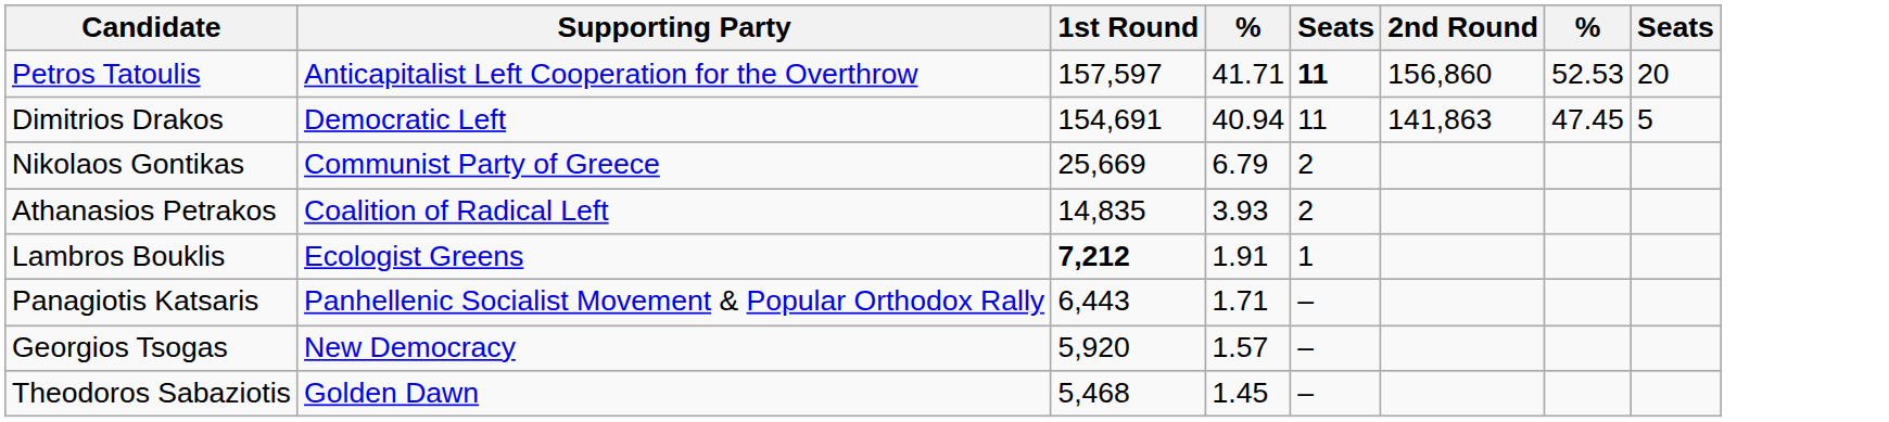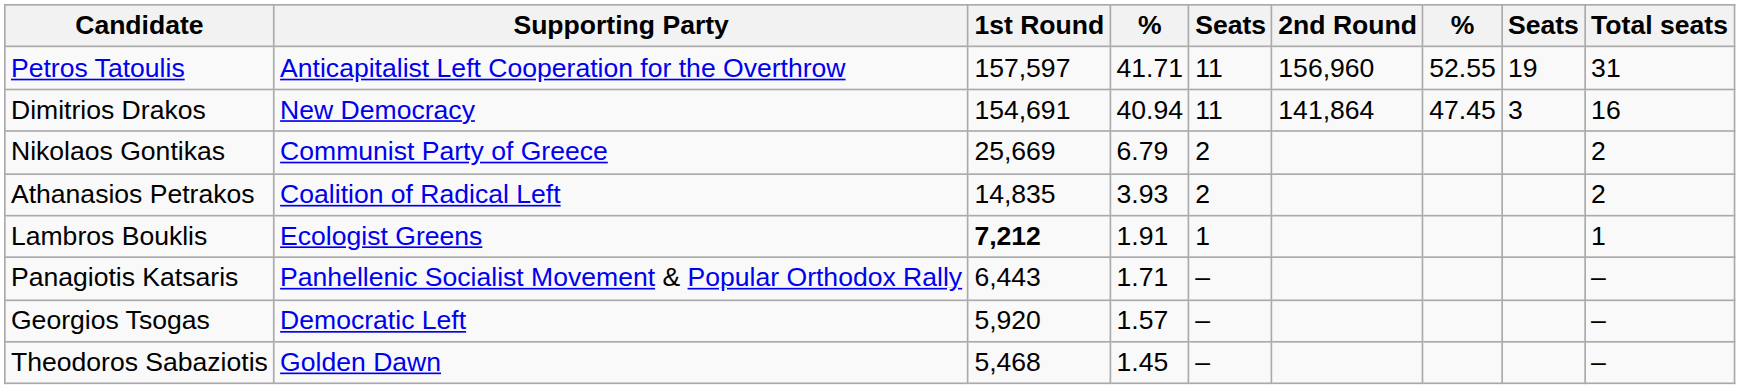+ column: Total seats | 31 | 16 | 2 | 2 | 1 | – | – | –
Petros Tatoulis | column 5: bold -> normal
Petros Tatoulis | 2nd Round: 156,860 -> 156,960
Petros Tatoulis | column 7: 52.53 -> 52.55
Petros Tatoulis | column 8: 20 -> 19
Dimitrios Drakos | Supporting Party: Democratic Left -> New Democracy
Dimitrios Drakos | 2nd Round: 141,863 -> 141,864
Dimitrios Drakos | column 8: 5 -> 3
Georgios Tsogas | Supporting Party: New Democracy -> Democratic Left
